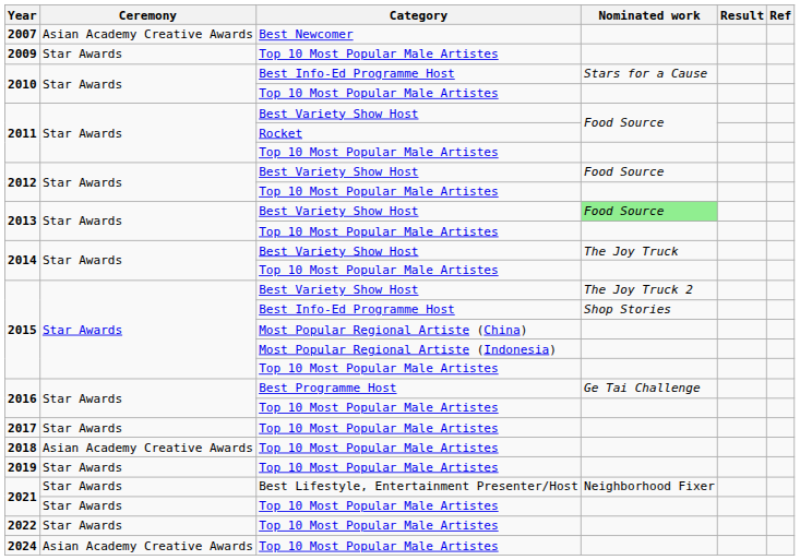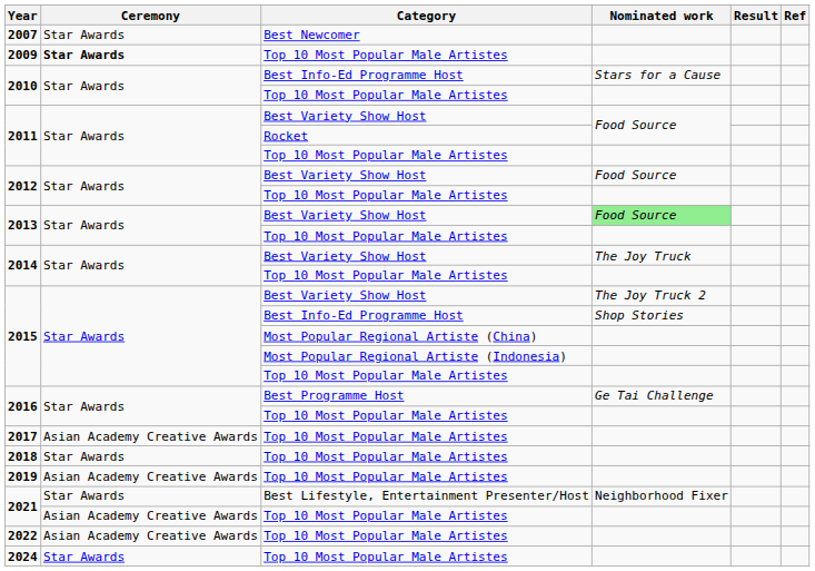2007 | Ceremony: Asian Academy Creative Awards -> Star Awards
2009 | Ceremony: normal -> bold
2017 | Ceremony: Star Awards -> Asian Academy Creative Awards
2018 | Ceremony: Asian Academy Creative Awards -> Star Awards
2019 | Ceremony: Star Awards -> Asian Academy Creative Awards
2021 / Top 10 Most Popular Male Artistes | Ceremony: Star Awards -> Asian Academy Creative Awards
2022 | Ceremony: Star Awards -> Asian Academy Creative Awards
2024 | Ceremony: Asian Academy Creative Awards -> Star Awards
